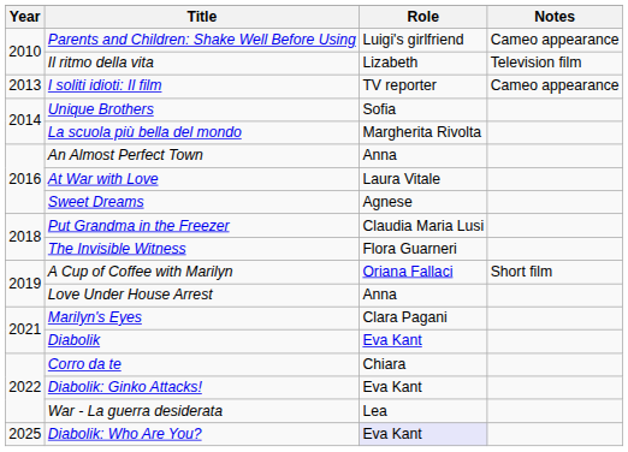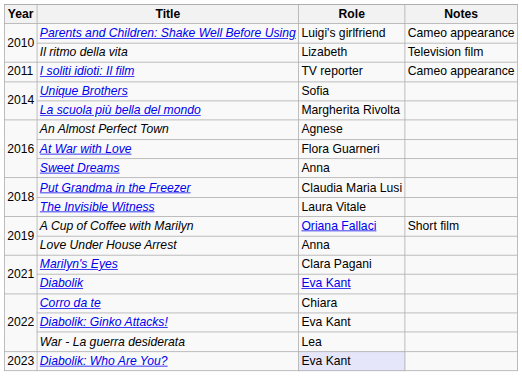I soliti idioti: Il film | Year: 2013 -> 2011
An Almost Perfect Town | Role: Anna -> Agnese
At War with Love | Role: Laura Vitale -> Flora Guarneri
Sweet Dreams | Role: Agnese -> Anna
The Invisible Witness | Role: Flora Guarneri -> Laura Vitale
Diabolik: Who Are You? | Year: 2025 -> 2023
